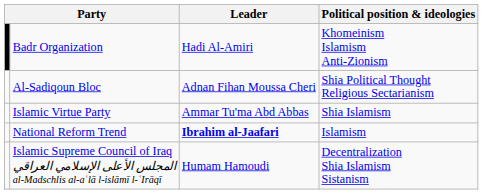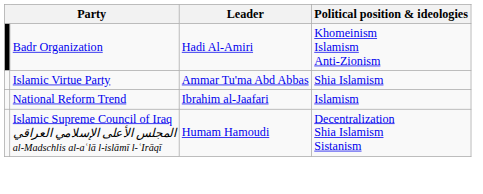- row: Al-Sadiqoun Bloc | Adnan Fihan Moussa Cheri | Shia Political Thought Religious Sectarianism
National Reform Trend | Leader: bold -> normal
